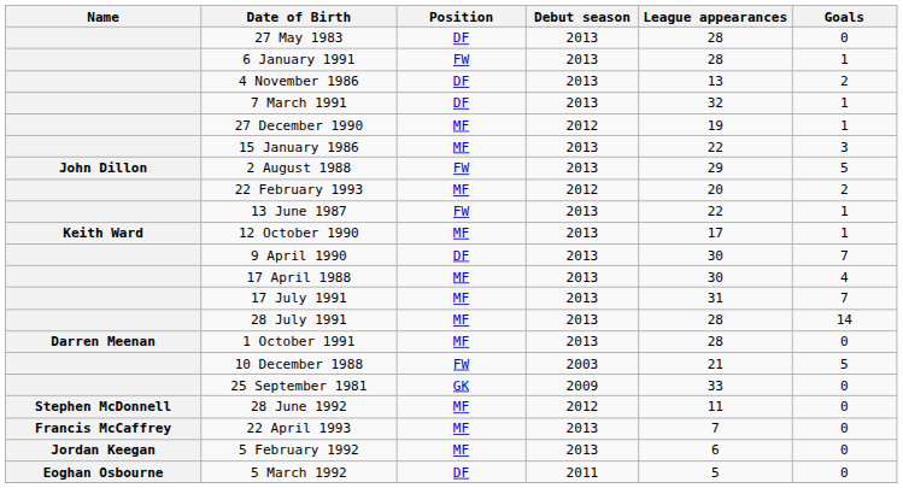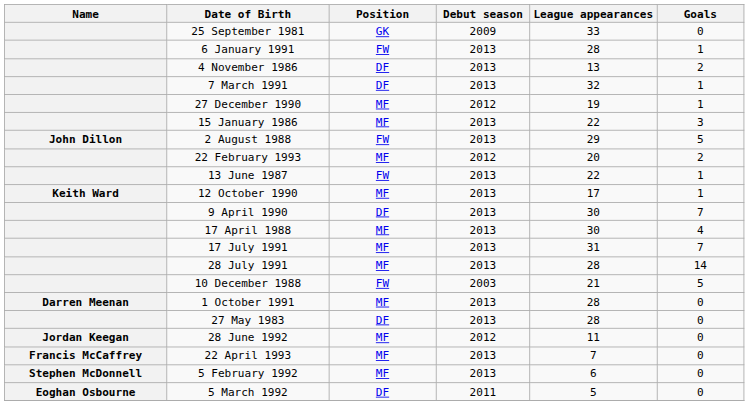rows swapped: 25 September 1981 <-> 27 May 1983
rows swapped: 1 October 1991 <-> 10 December 1988
28 June 1992 | Name: Stephen McDonnell -> Jordan Keegan
5 February 1992 | Name: Jordan Keegan -> Stephen McDonnell
